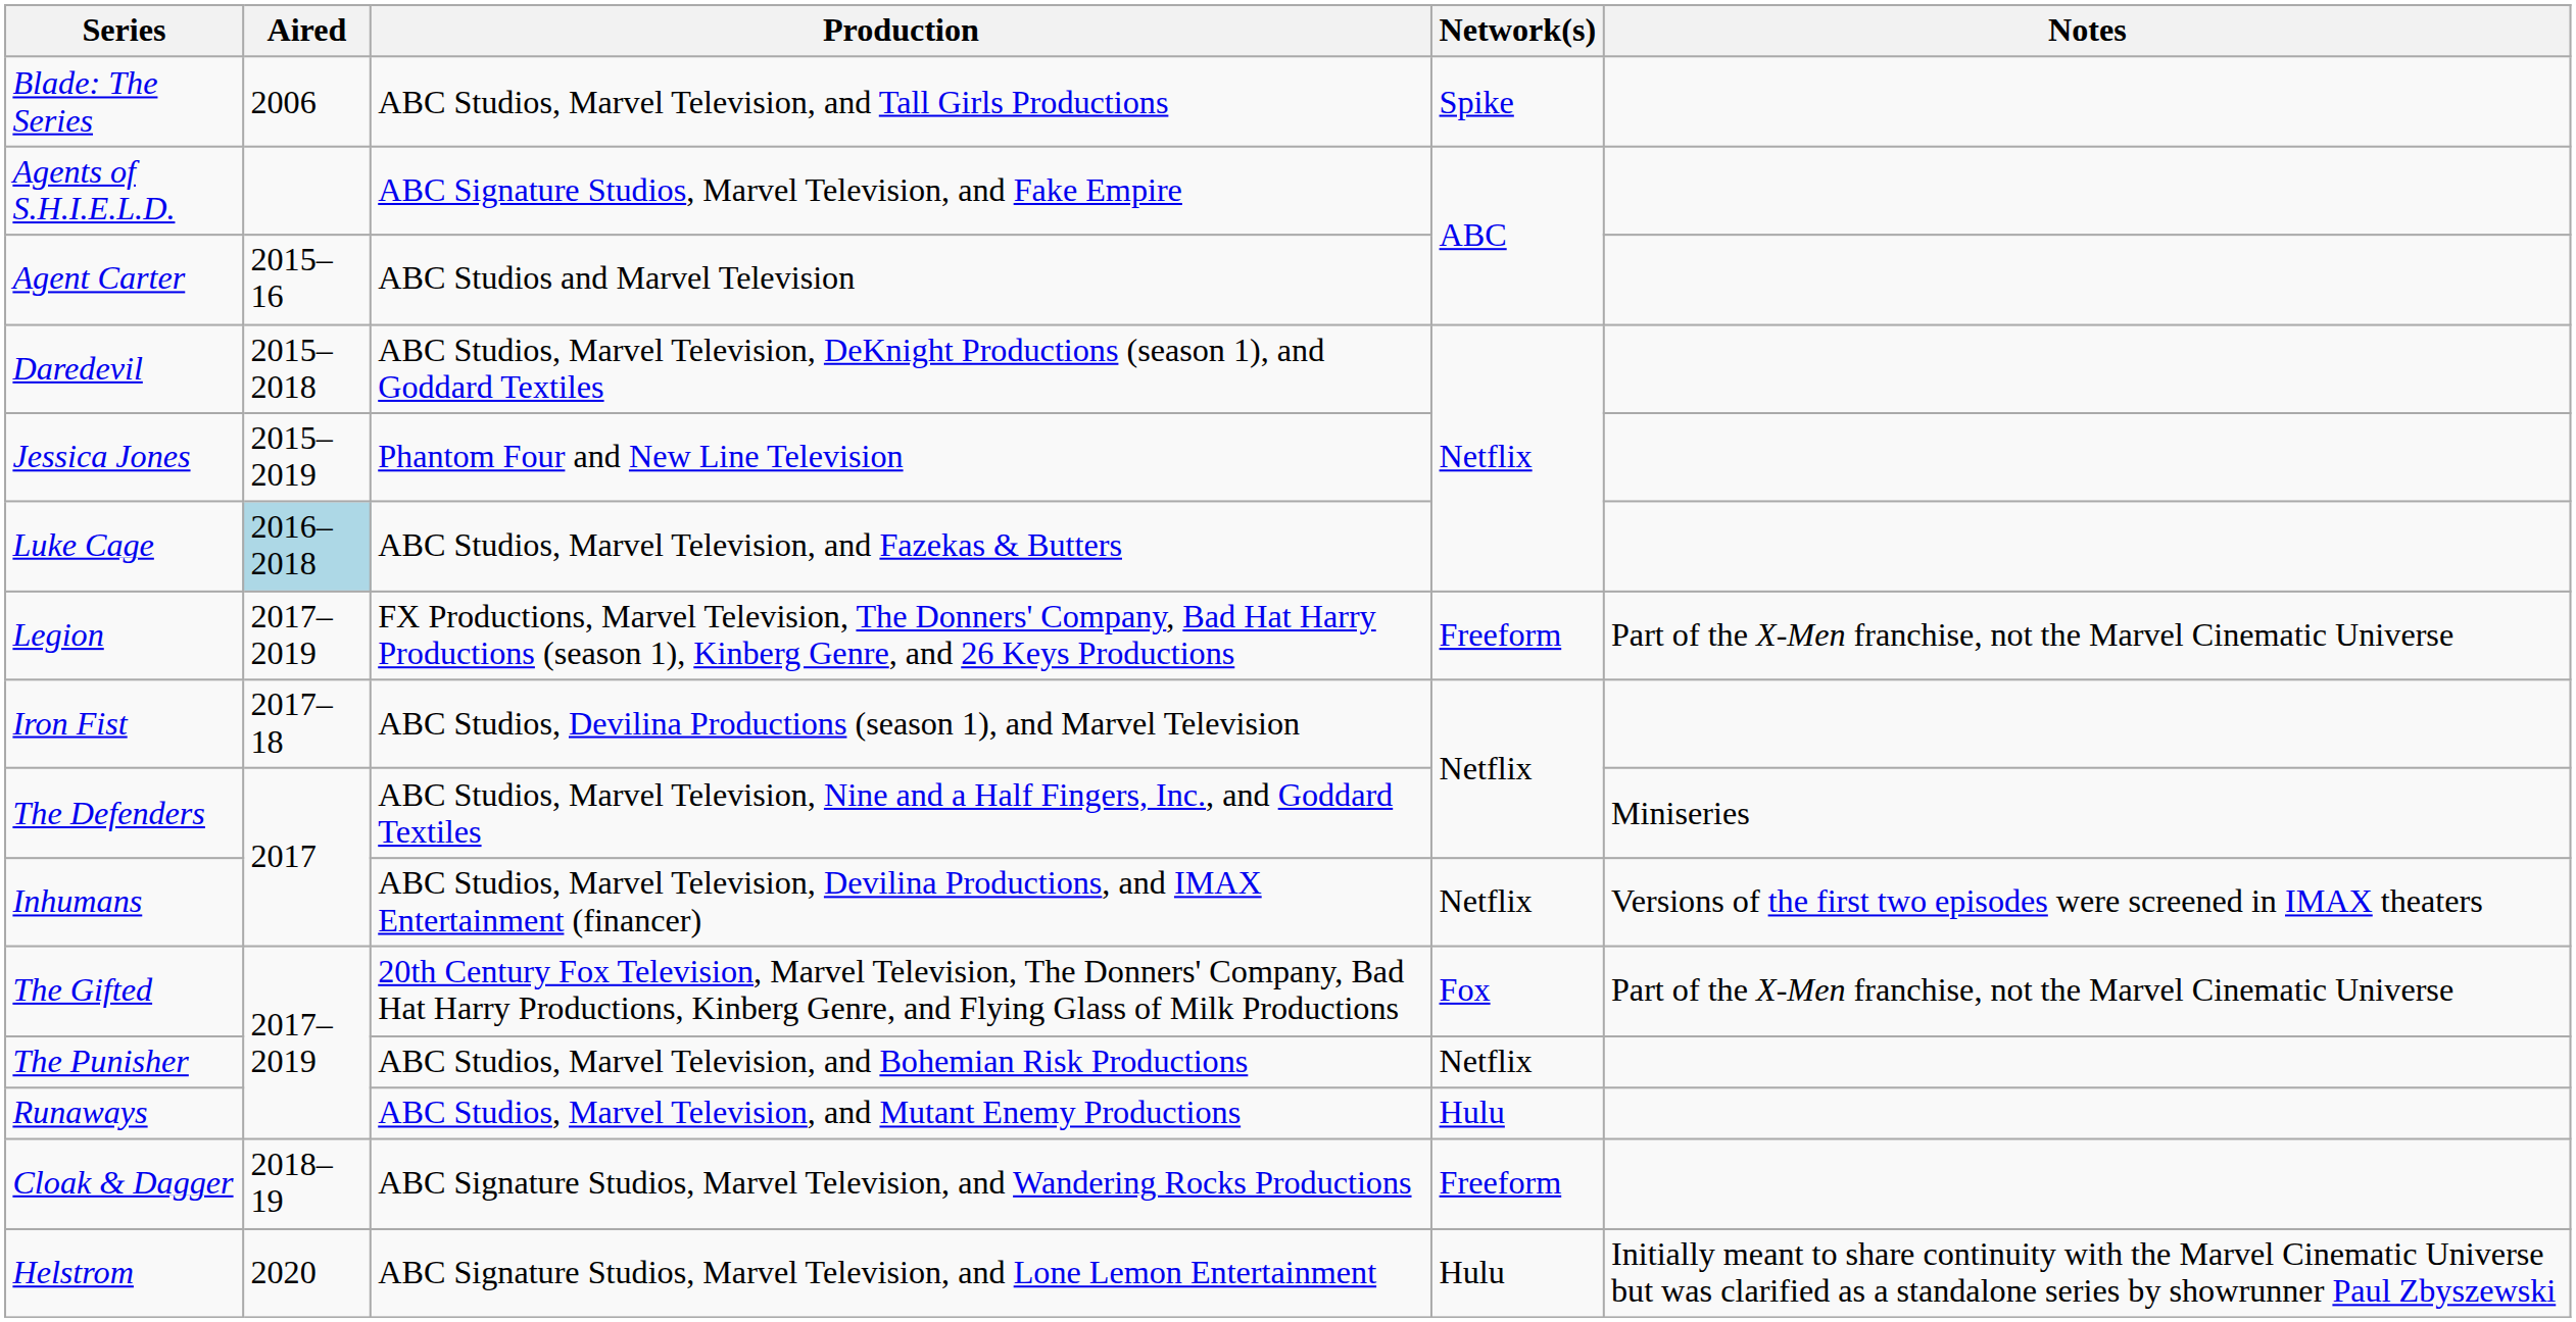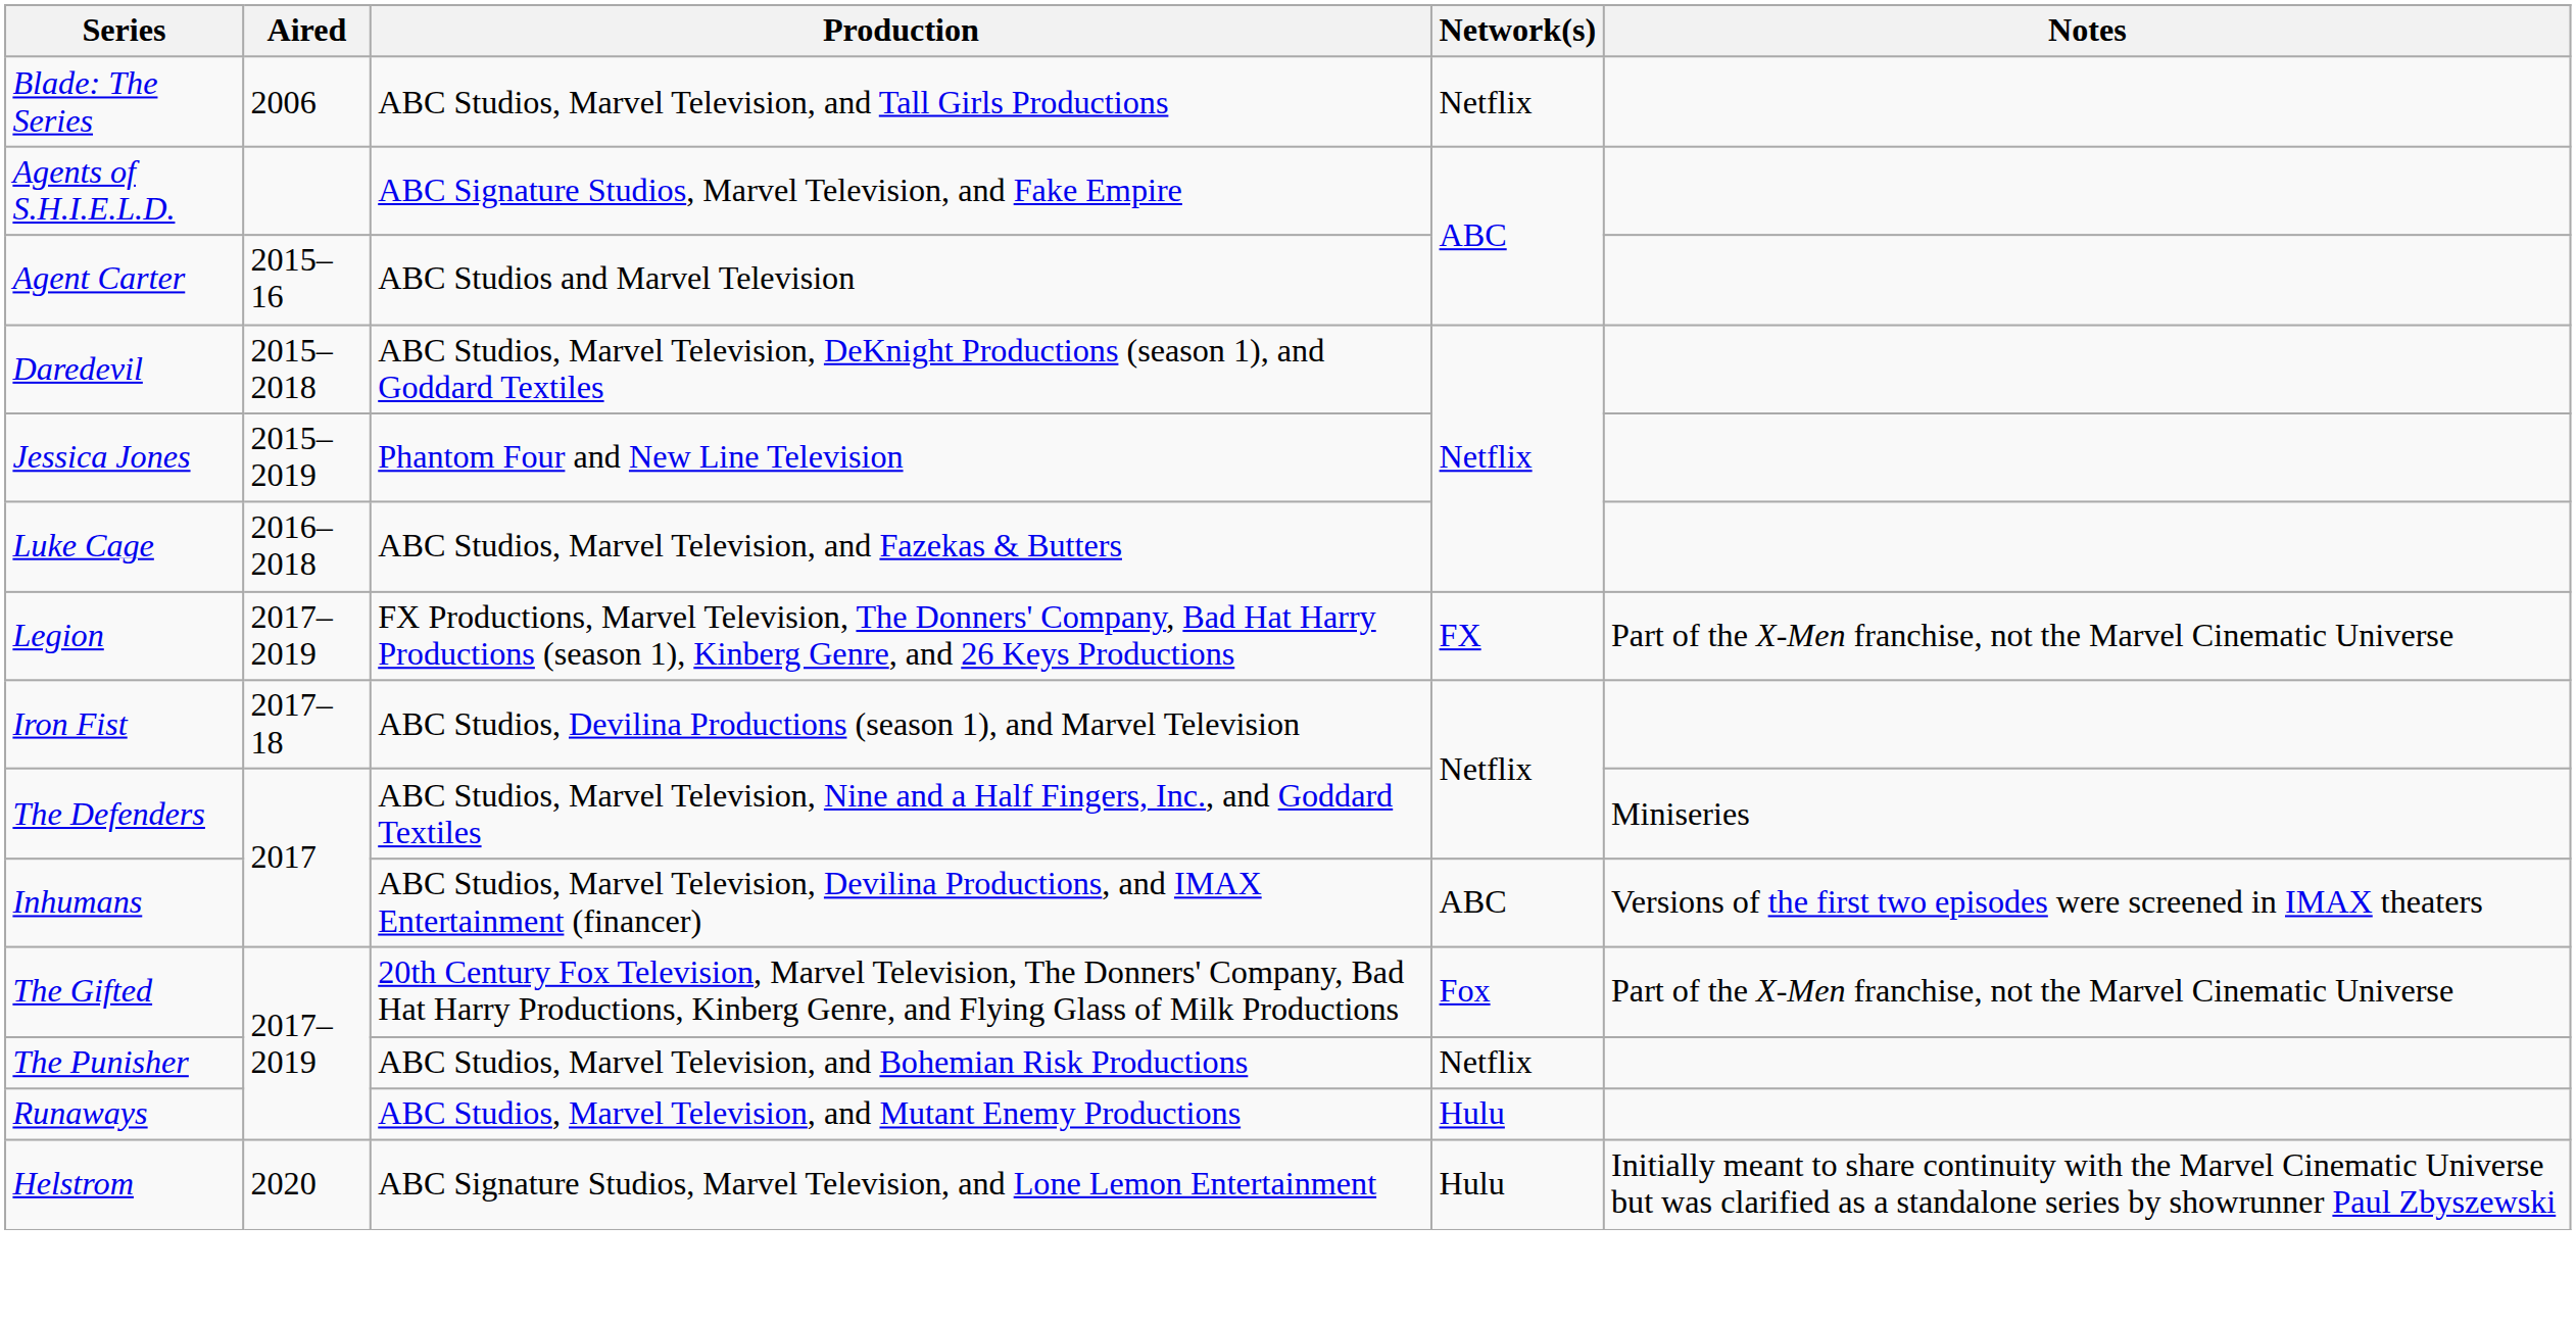Blade: The Series | Network(s): Spike -> Netflix
Luke Cage | Aired: lightblue background -> no background
Legion | Network(s): Freeform -> FX
Inhumans | Network(s): Netflix -> ABC
- row: Cloak & Dagger | 2018–19 | ABC Signature Studios, Marvel Television, and Wandering Rocks Productions | Freeform
